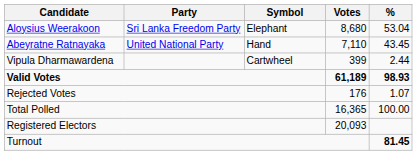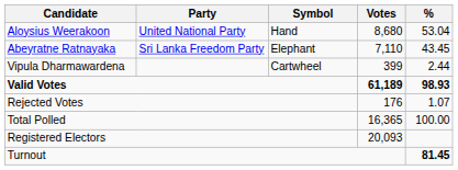Aloysius Weerakoon | Party: Sri Lanka Freedom Party -> United National Party
Aloysius Weerakoon | Symbol: Elephant -> Hand
Abeyratne Ratnayaka | Party: United National Party -> Sri Lanka Freedom Party
Abeyratne Ratnayaka | Symbol: Hand -> Elephant
